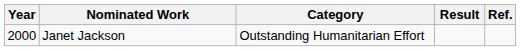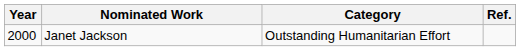- column: Result
